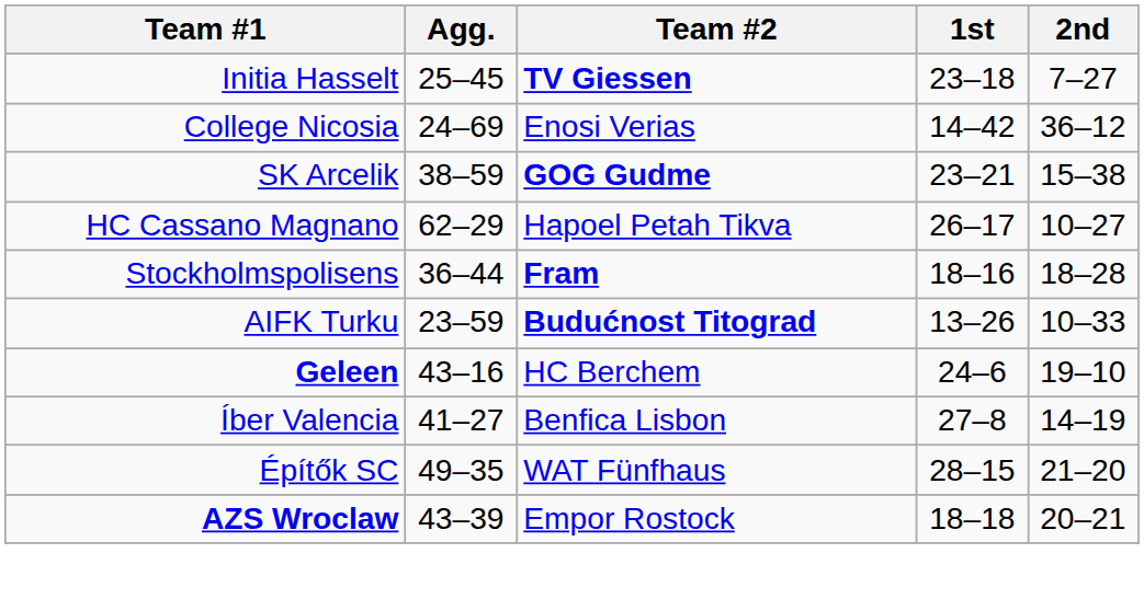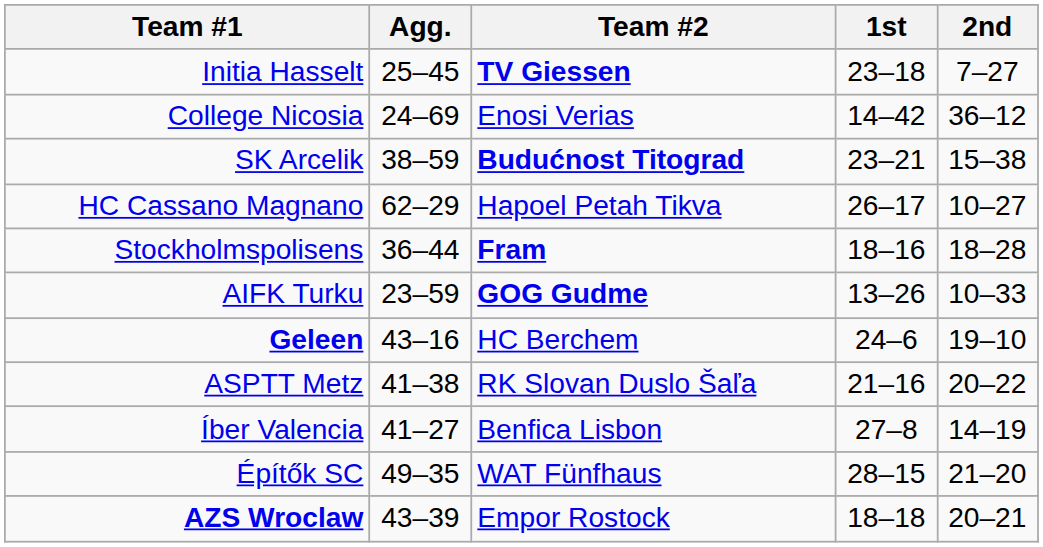SK Arcelik | Team #2: GOG Gudme -> Budućnost Titograd
AIFK Turku | Team #2: Budućnost Titograd -> GOG Gudme
+ row: ASPTT Metz | 41–38 | RK Slovan Duslo Šaľa | 21–16 | 20–22
